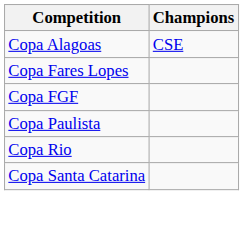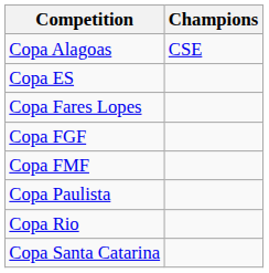+ row: Copa ES
+ row: Copa FMF
